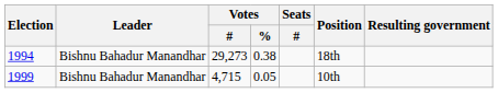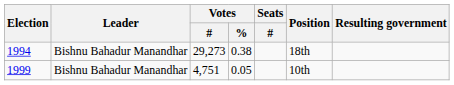1999 | Votes / #: 4,715 -> 4,751
